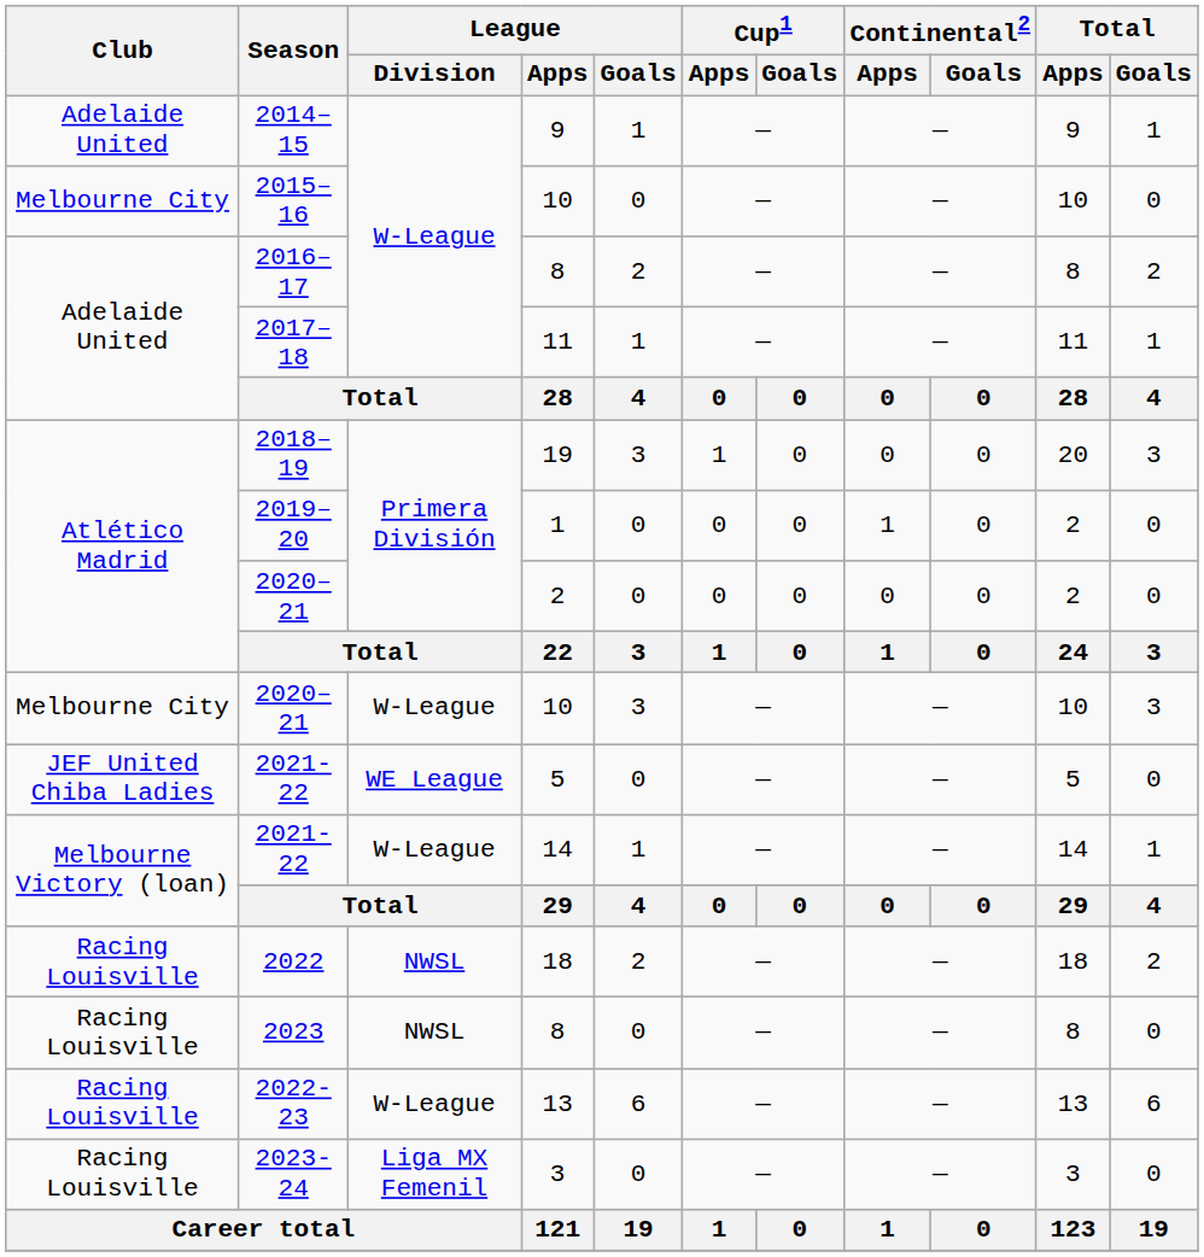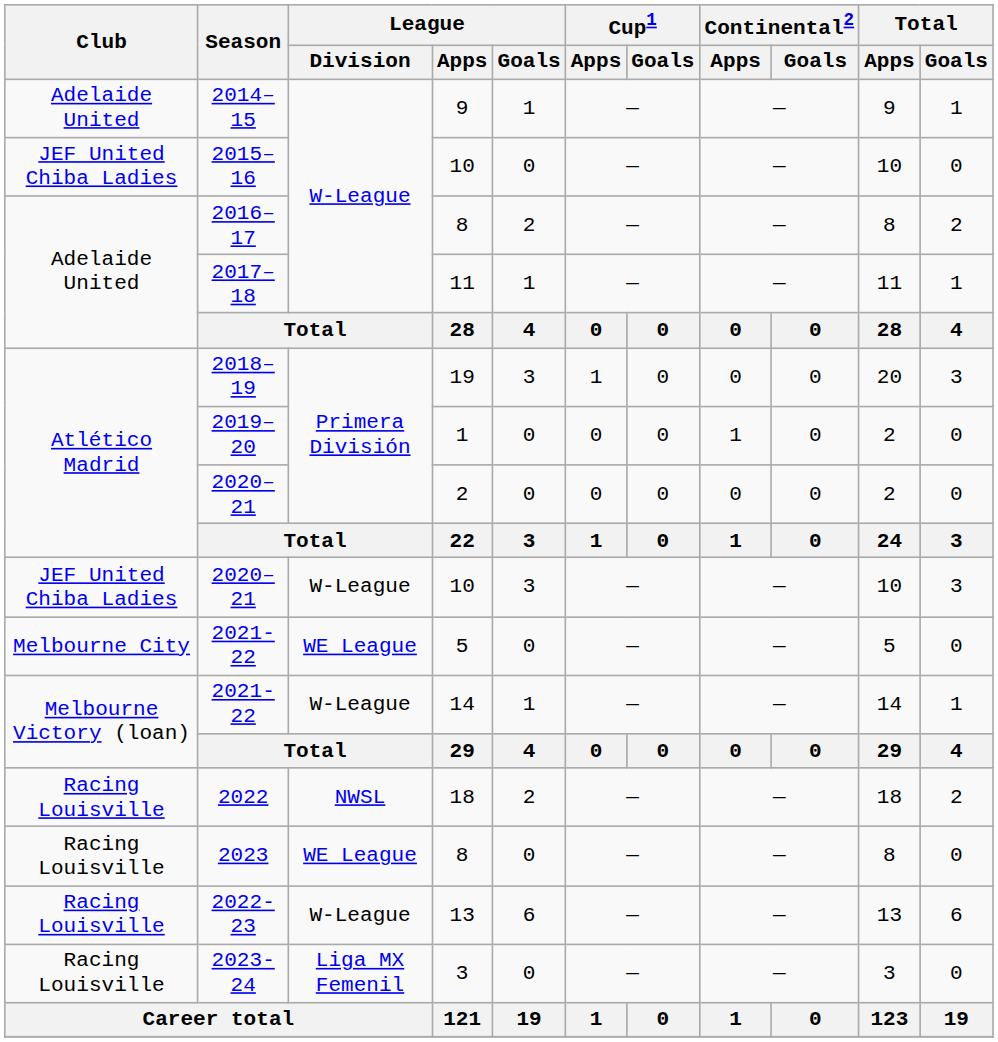2015–16 | Club: Melbourne City -> JEF United Chiba Ladies
2020–21 / 10 | Club: Melbourne City -> JEF United Chiba Ladies
2021-22 / 5 | Club: JEF United Chiba Ladies -> Melbourne City
2023 | League / Division: NWSL -> WE League
